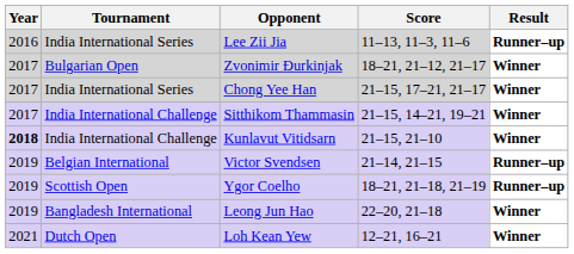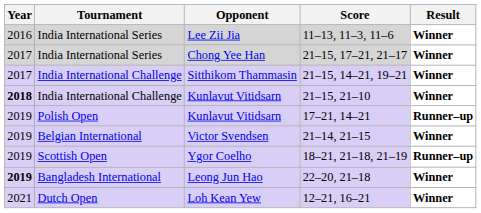Lee Zii Jia | Result: Runner–up -> Winner
- row: 2017 | Bulgarian Open | Zvonimir Đurkinjak | 18–21, 21–12, 21–17 | Winner
+ row: 2019 | Polish Open | Kunlavut Vitidsarn | 17–21, 14–21 | Runner–up
Victor Svendsen | Result: Runner–up -> Winner
Leong Jun Hao | Year: normal -> bold
